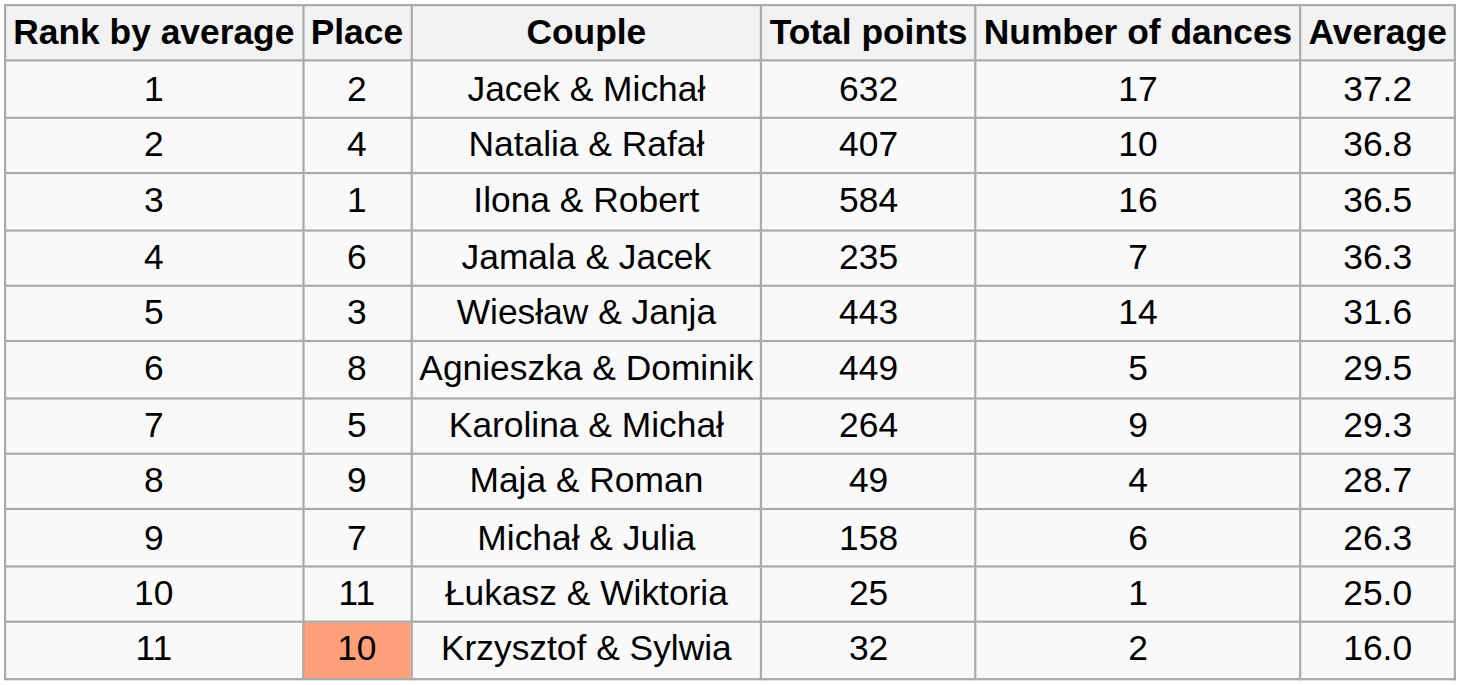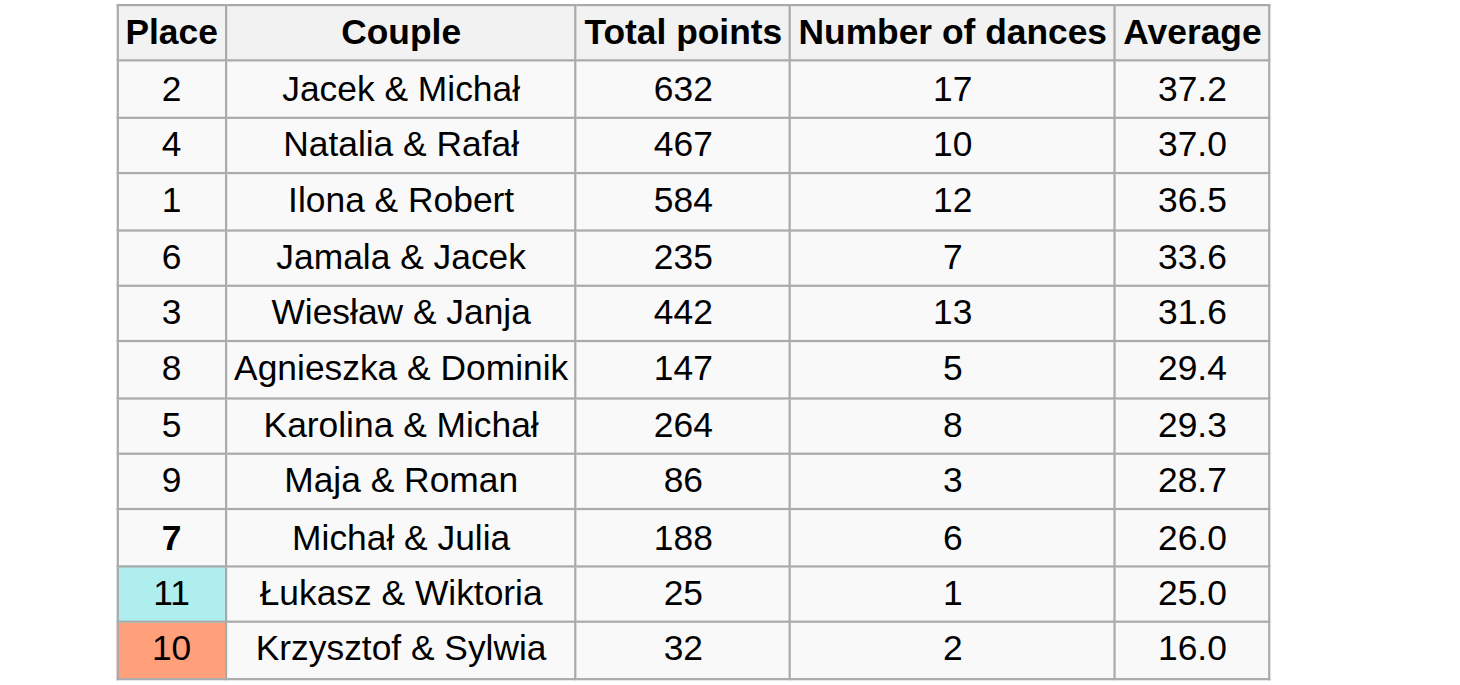- column: Rank by average | 1 | 2 | 3 | 4 | 5 | 6 | 7 | 8 | 9 | 10 | 11
Natalia & Rafał | Total points: 407 -> 467
Natalia & Rafał | Average: 36.8 -> 37.0
Ilona & Robert | Number of dances: 16 -> 12
Jamala & Jacek | Average: 36.3 -> 33.6
Wiesław & Janja | Total points: 443 -> 442
Wiesław & Janja | Number of dances: 14 -> 13
Agnieszka & Dominik | Total points: 449 -> 147
Agnieszka & Dominik | Average: 29.5 -> 29.4
Karolina & Michał | Number of dances: 9 -> 8
Maja & Roman | Total points: 49 -> 86
Maja & Roman | Number of dances: 4 -> 3
Michał & Julia | Place: normal -> bold
Michał & Julia | Total points: 158 -> 188
Michał & Julia | Average: 26.3 -> 26.0
Łukasz & Wiktoria | Place: no background -> paleturquoise background
